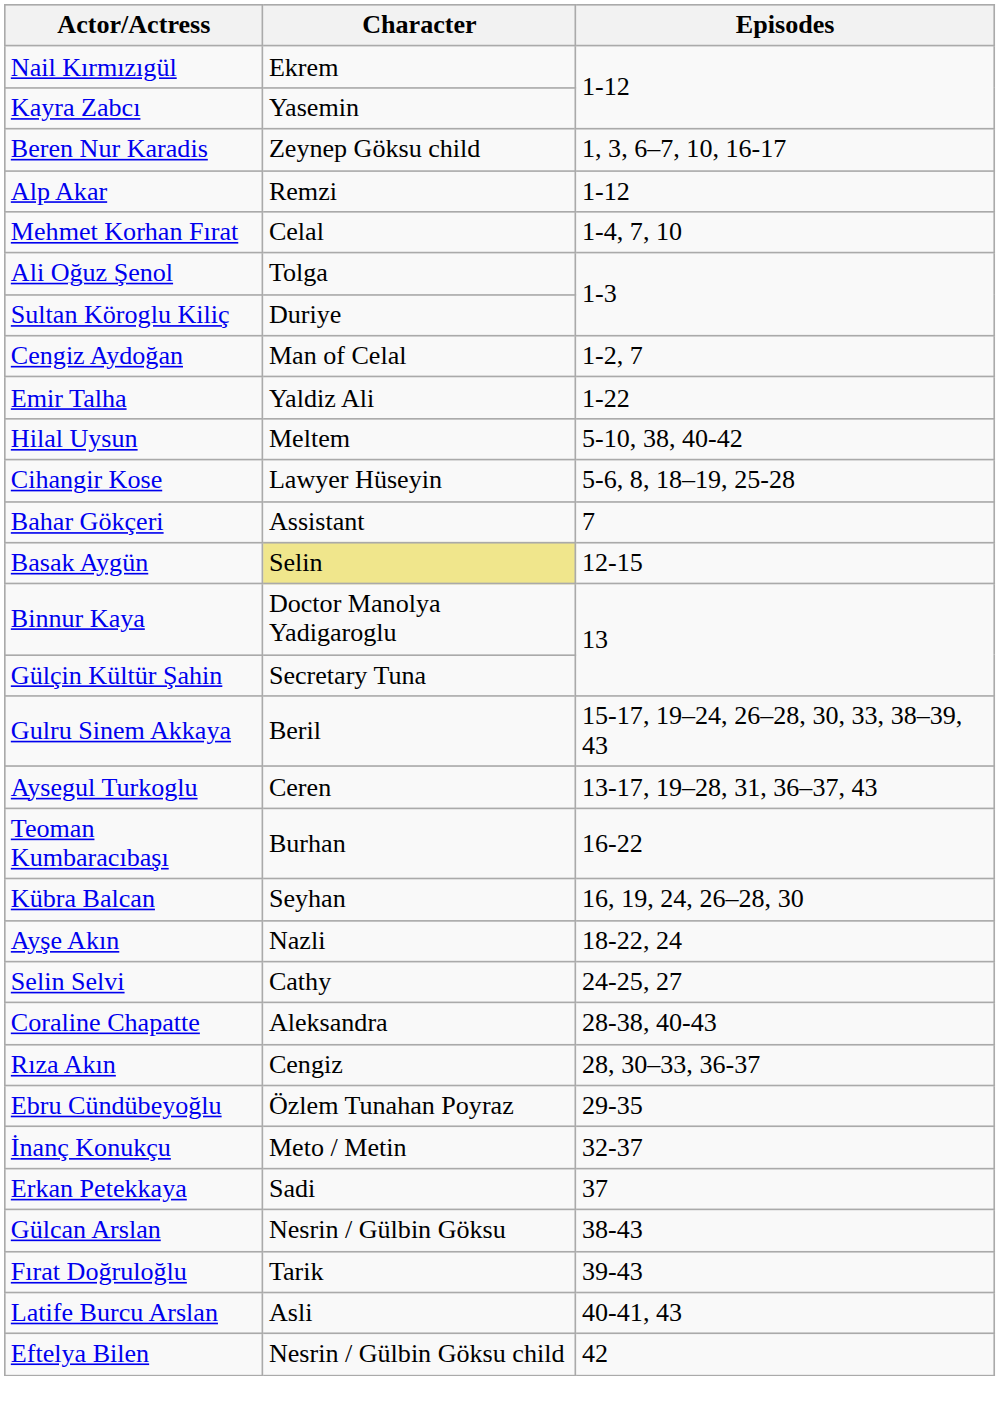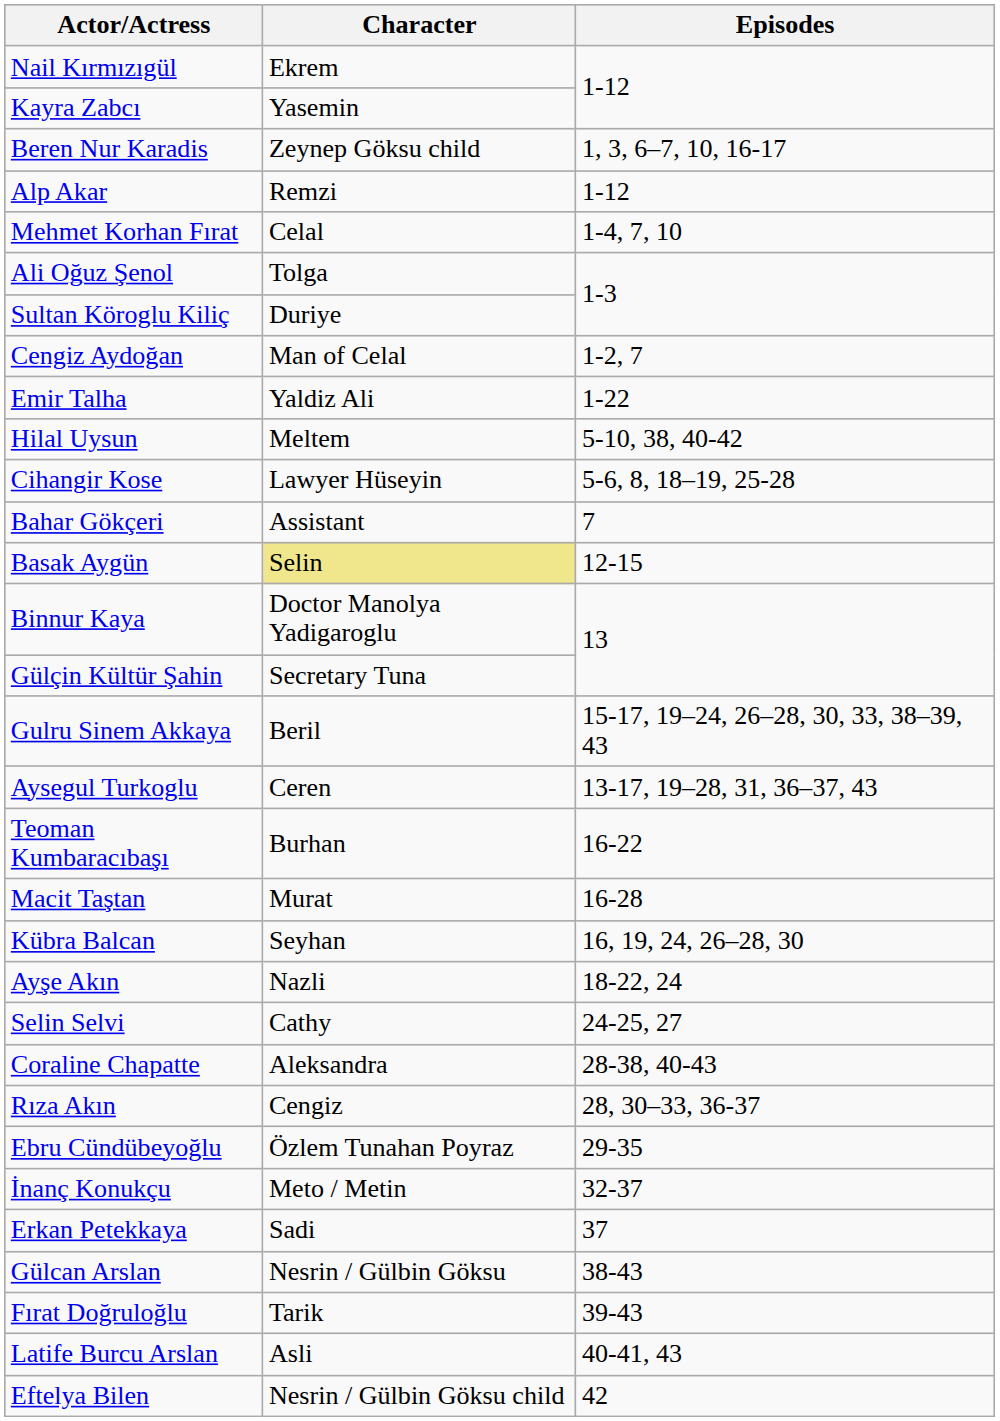+ row: Macit Taştan | Murat | 16-28
